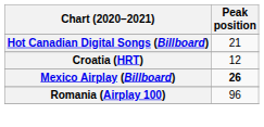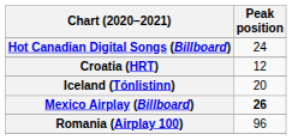Hot Canadian Digital Songs (Billboard) | Peak position: 21 -> 24
+ row: Iceland (Tónlistinn) | 20
